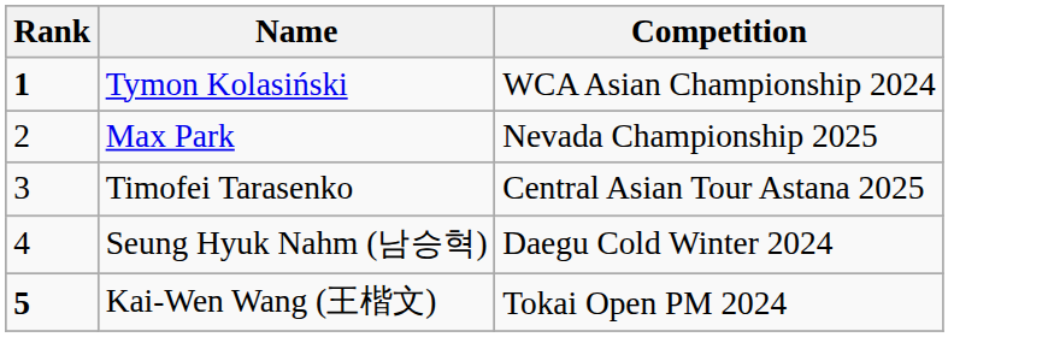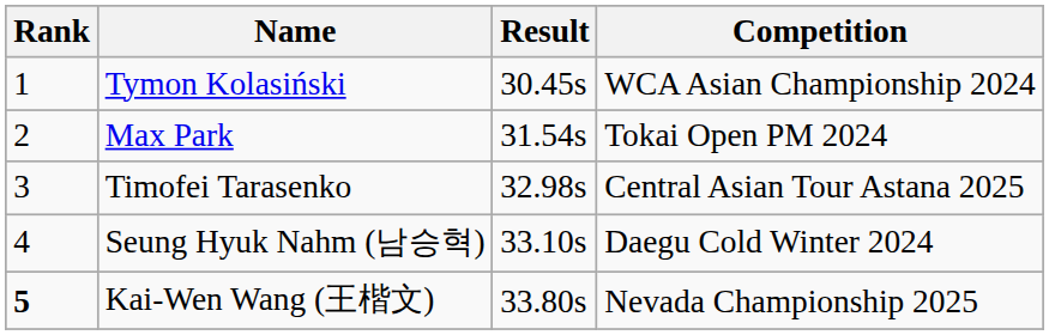+ column: Result | 30.45s | 31.54s | 32.98s | 33.10s | 33.80s
Tymon Kolasiński | Rank: bold -> normal
Max Park | Competition: Nevada Championship 2025 -> Tokai Open PM 2024
Kai-Wen Wang (王楷文) | Competition: Tokai Open PM 2024 -> Nevada Championship 2025
